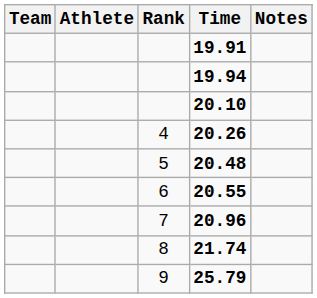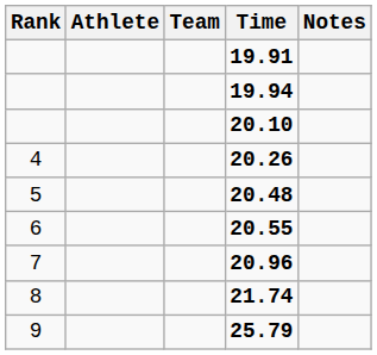columns swapped: Rank <-> Team
